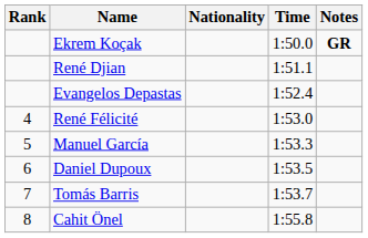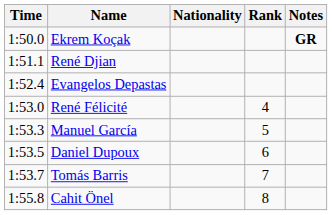columns swapped: Rank <-> Time
